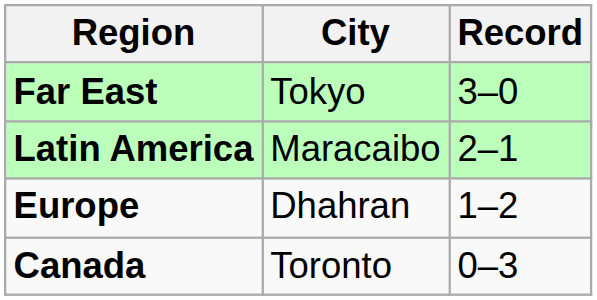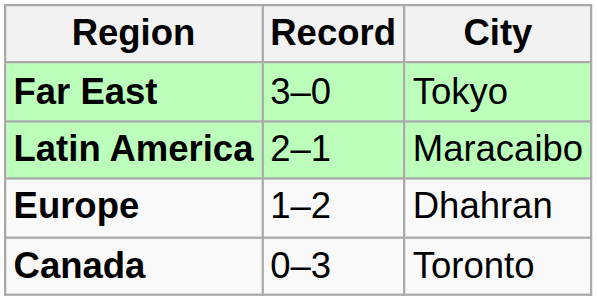columns swapped: City <-> Record
